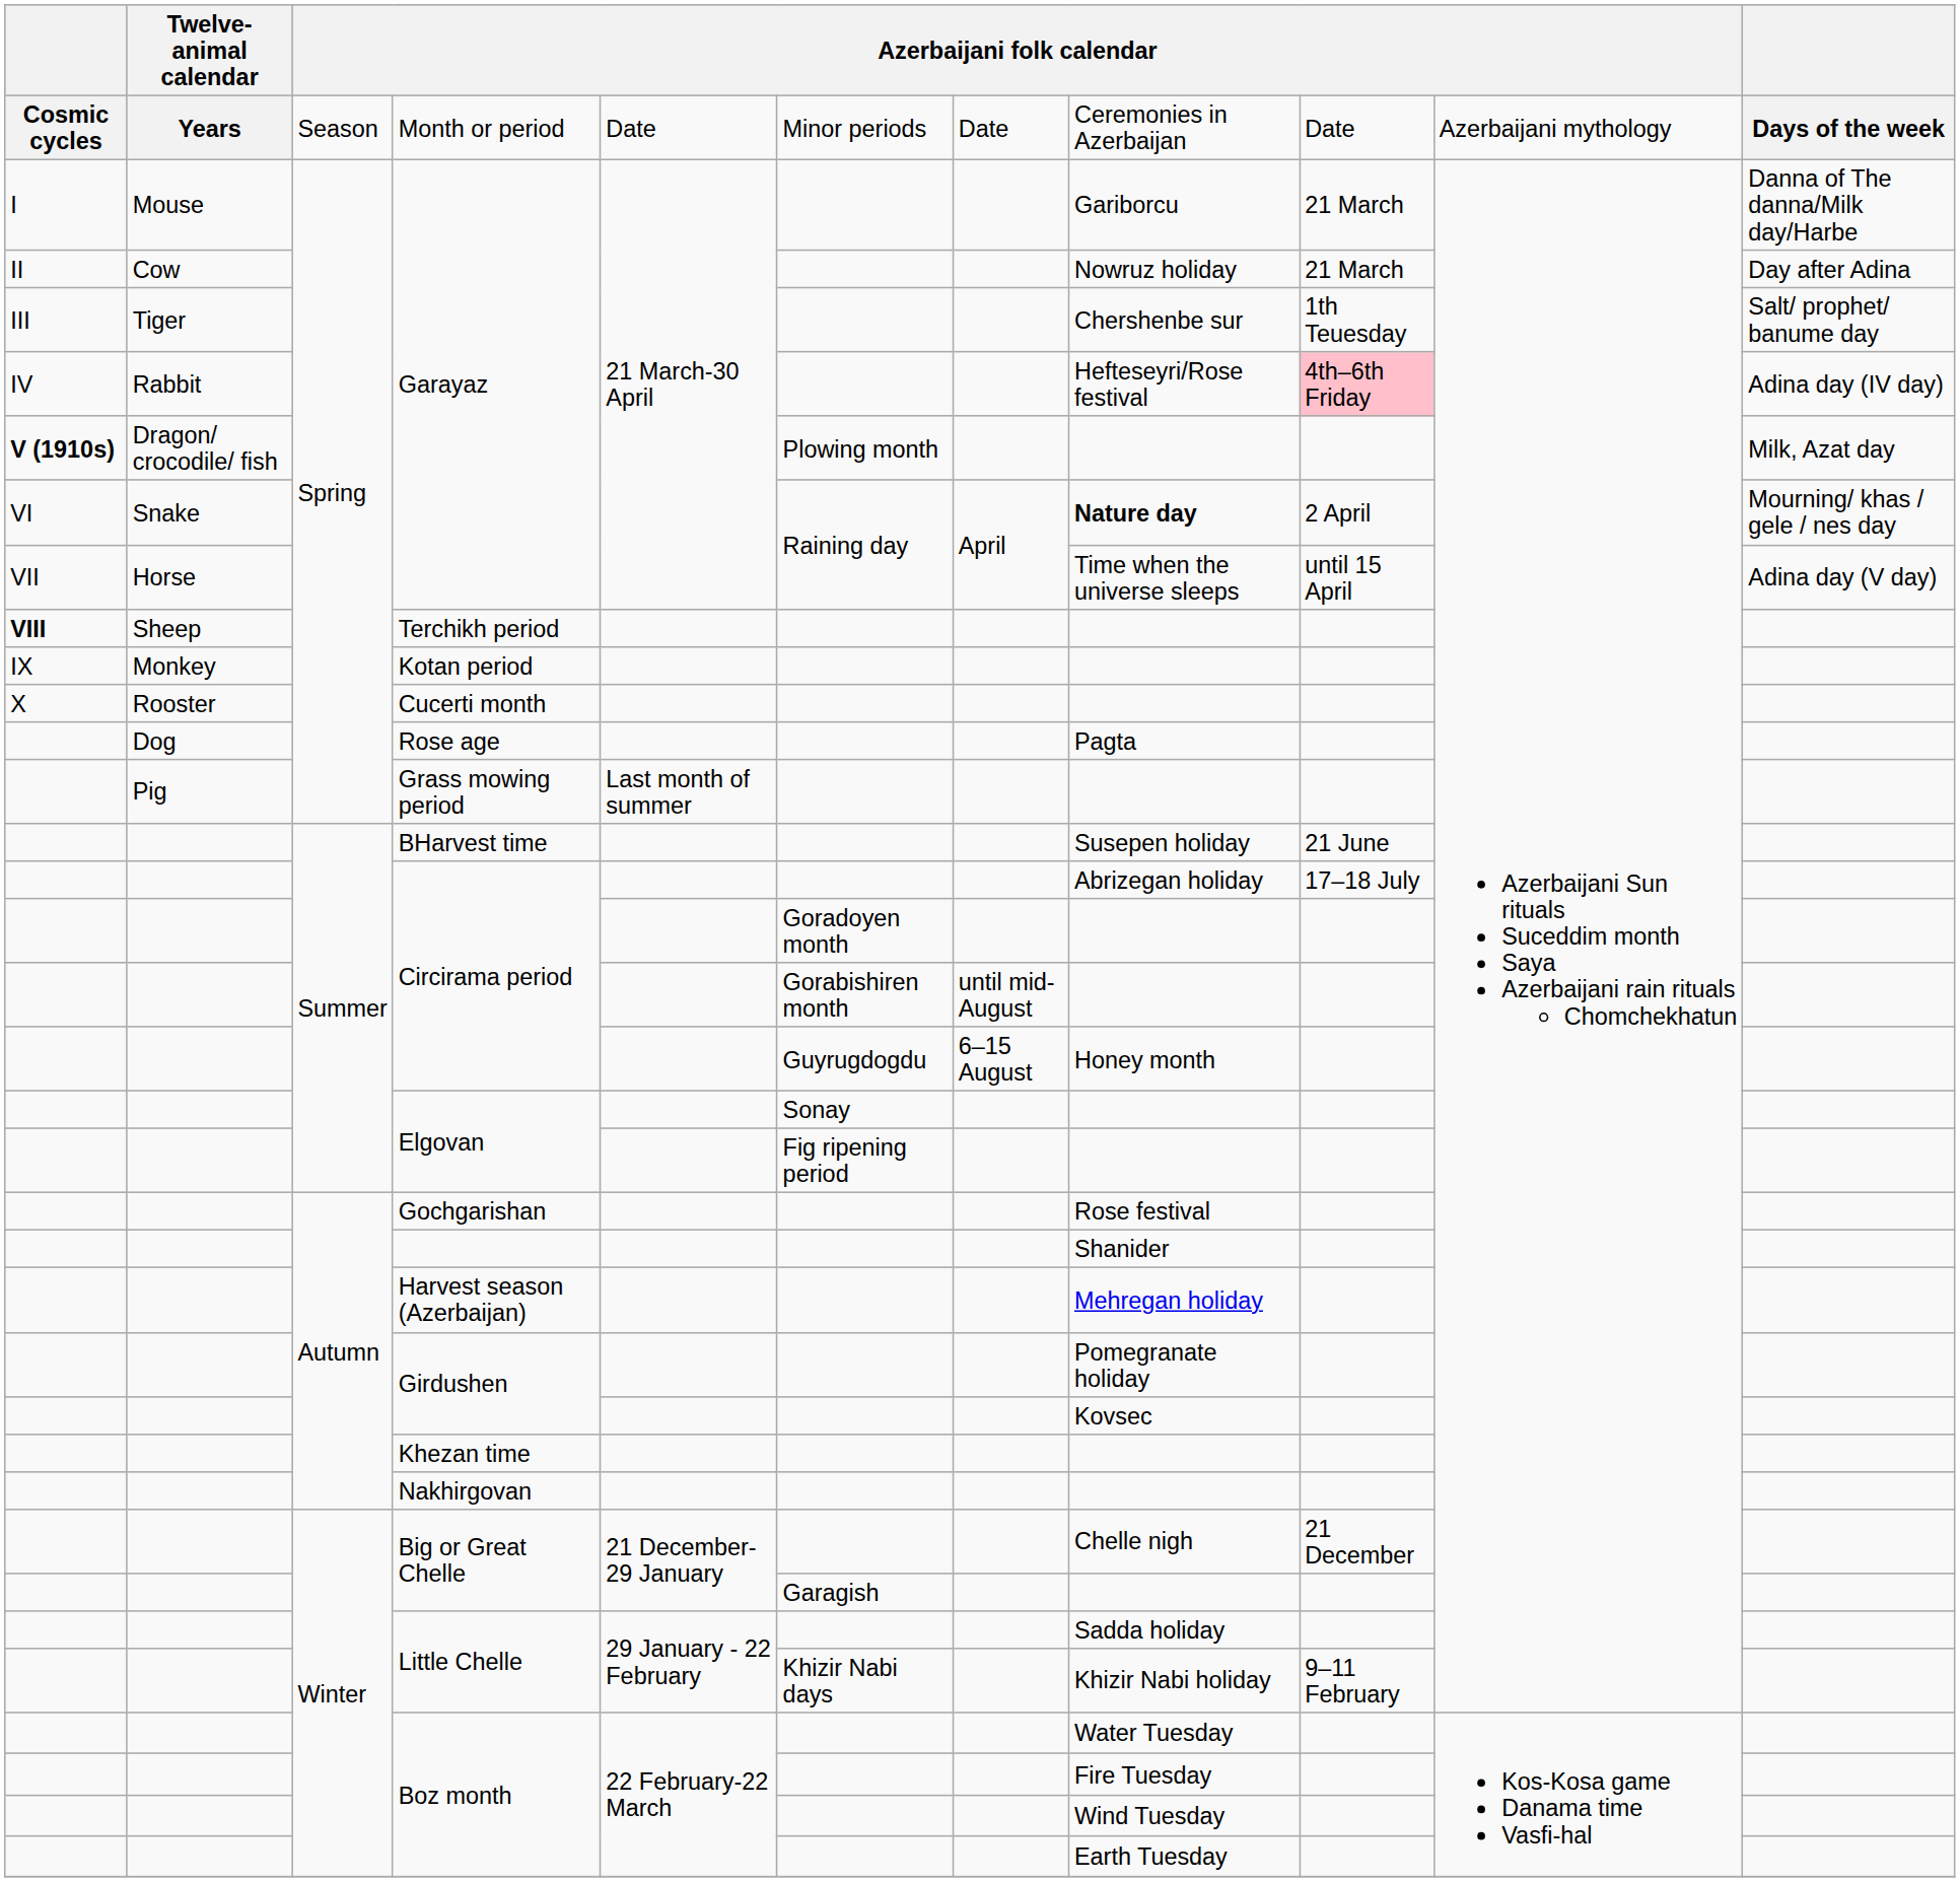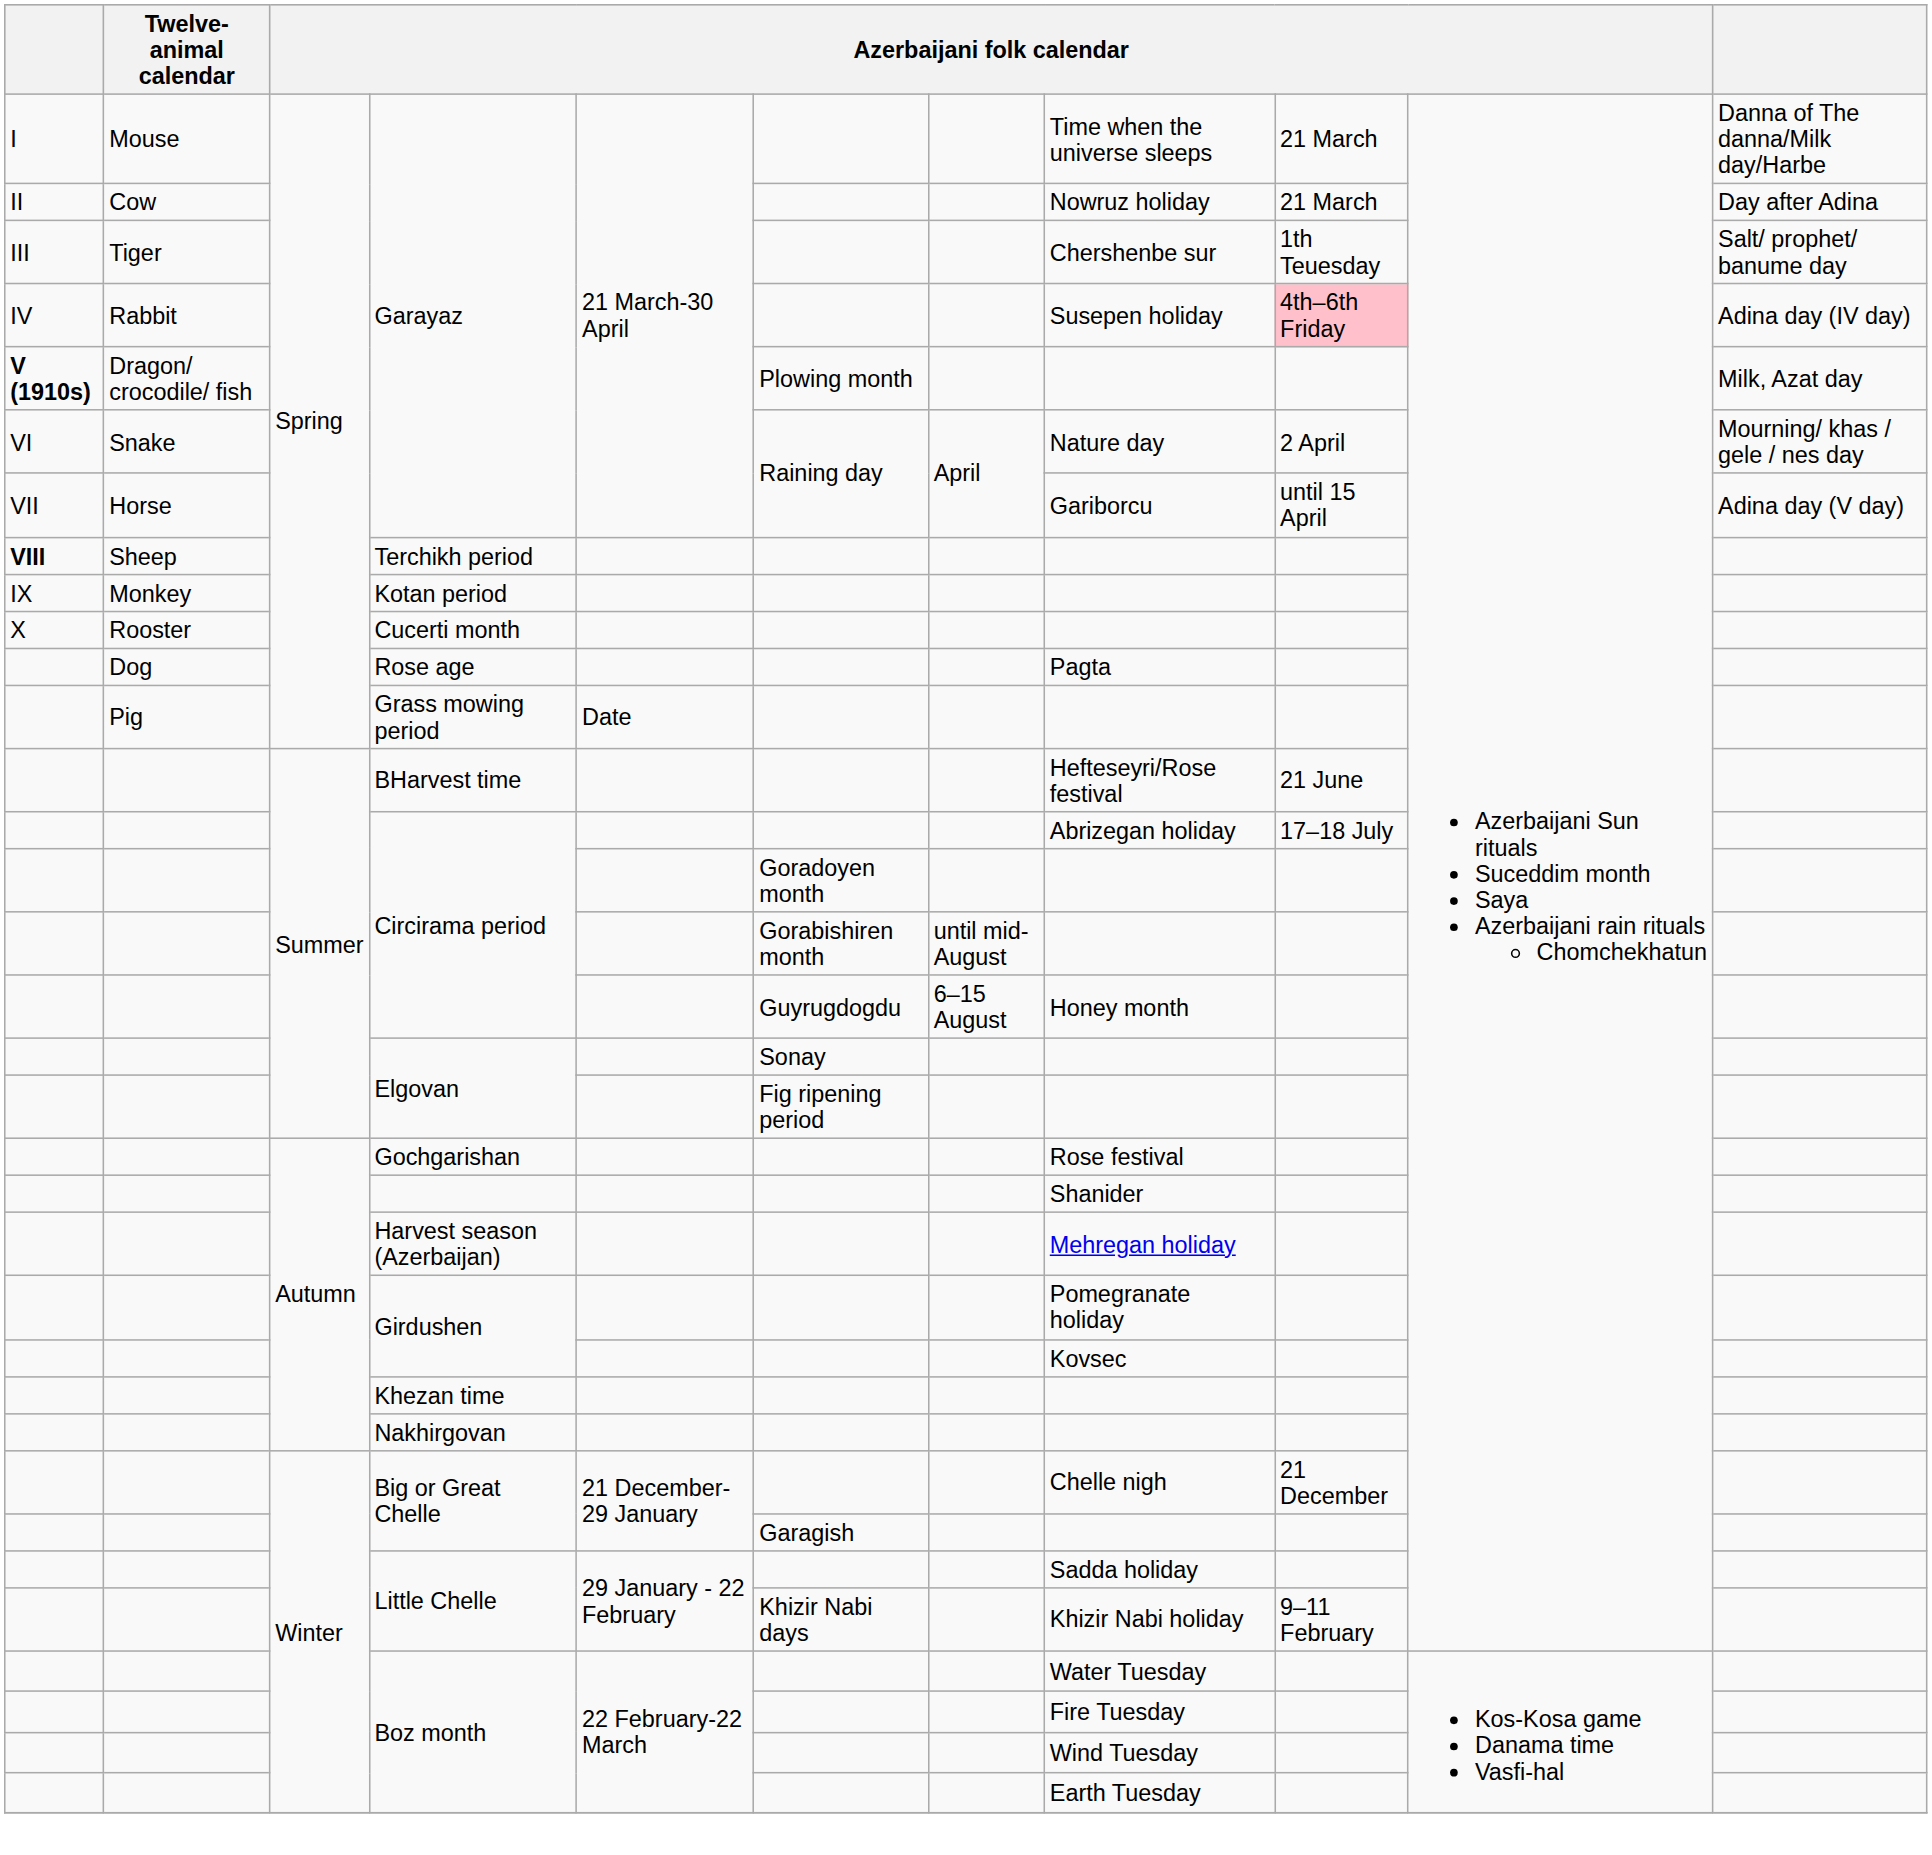- row: Cosmic cycles | Years | Season | Month or period | Date | Minor periods | Date | Ceremonies in Azerbaijan | Date | Azerbaijani mythology | Days of the week
Mouse / Garayaz | column 8: Gariborcu -> Time when the universe sleeps
Rabbit / Garayaz | column 8: Hefteseyri/Rose festival -> Susepen holiday
Snake / Garayaz | column 8: bold -> normal
Horse / Garayaz | column 8: Time when the universe sleeps -> Gariborcu
Grass mowing period | column 5: Last month of summer -> Date
BHarvest time | column 8: Susepen holiday -> Hefteseyri/Rose festival
